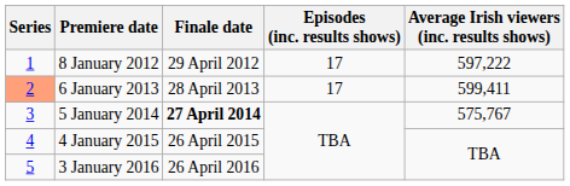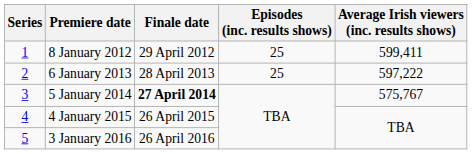8 January 2012 | Episodes (inc. results shows): 17 -> 25
8 January 2012 | Average Irish viewers (inc. results shows): 597,222 -> 599,411
6 January 2013 | Series: lightsalmon background -> no background
6 January 2013 | Episodes (inc. results shows): 17 -> 25
6 January 2013 | Average Irish viewers (inc. results shows): 599,411 -> 597,222
